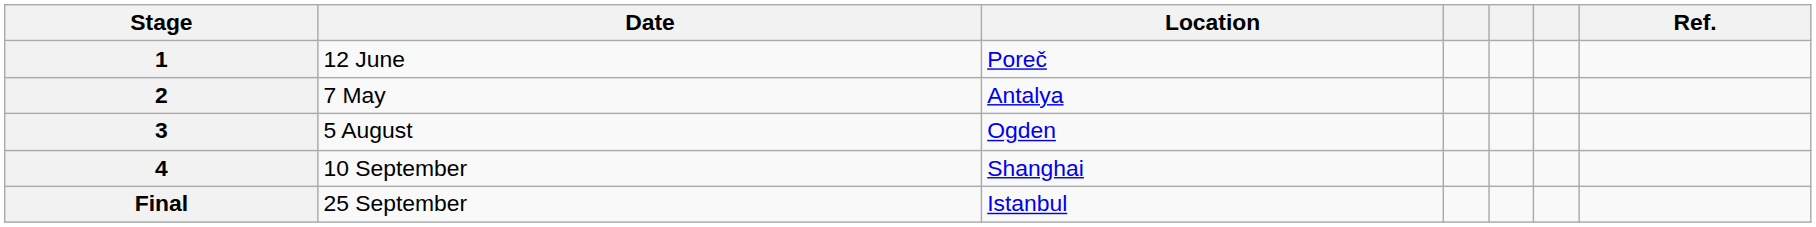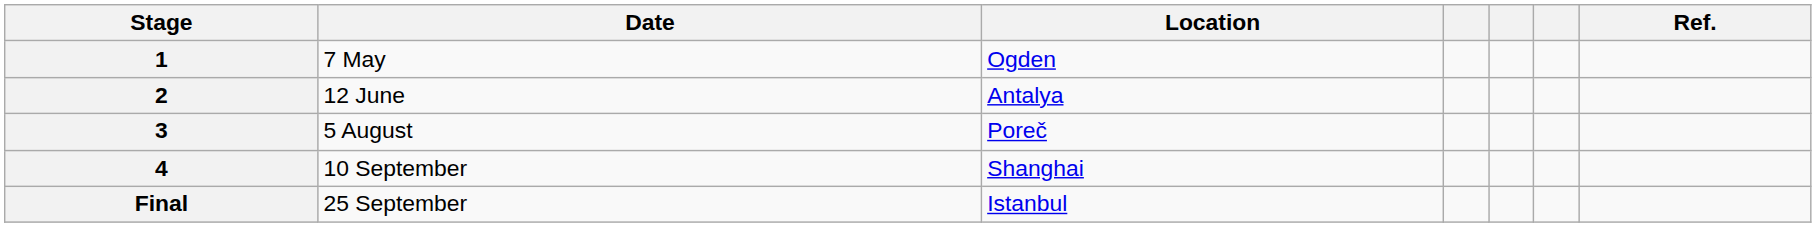1 | Date: 12 June -> 7 May
1 | Location: Poreč -> Ogden
2 | Date: 7 May -> 12 June
3 | Location: Ogden -> Poreč
